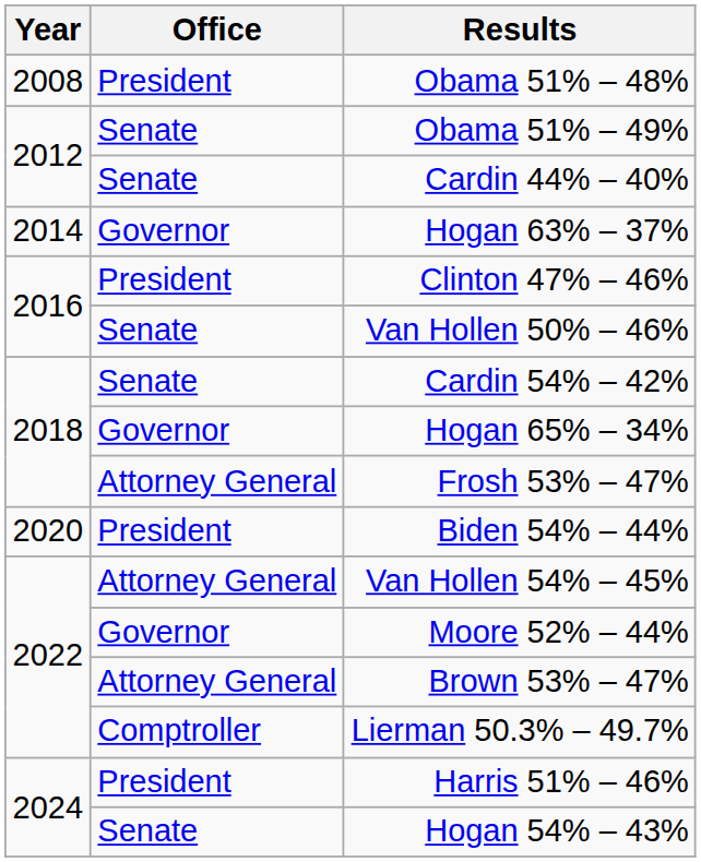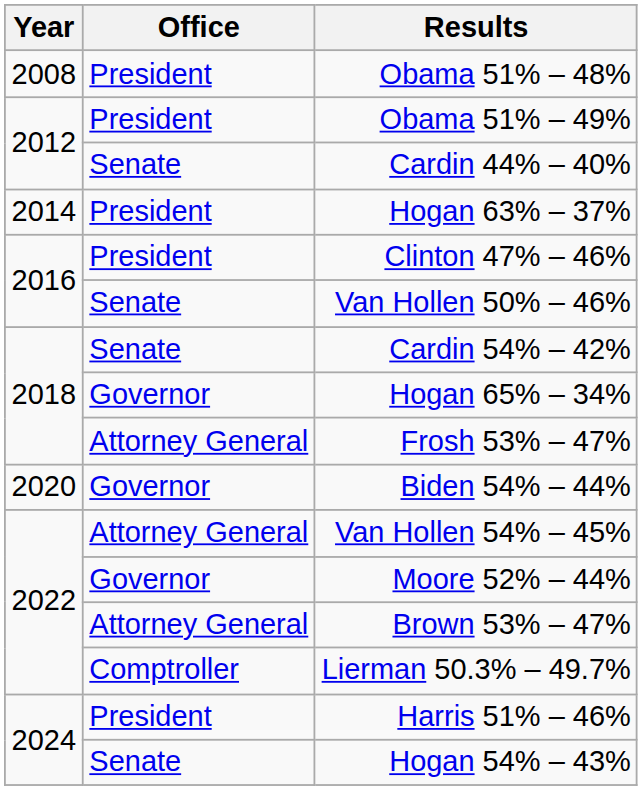Obama 51% – 49% | Office: Senate -> President
Hogan 63% – 37% | Office: Governor -> President
Biden 54% – 44% | Office: President -> Governor
